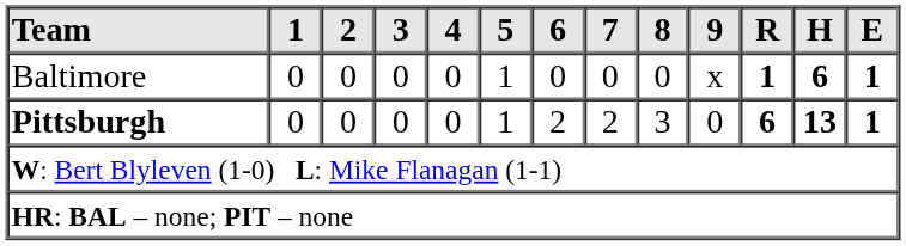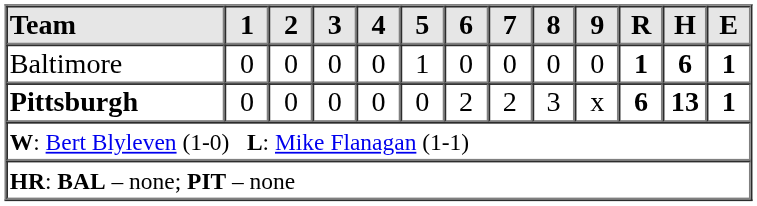Baltimore | 9: x -> 0
Pittsburgh | 5: 1 -> 0
Pittsburgh | 9: 0 -> x
